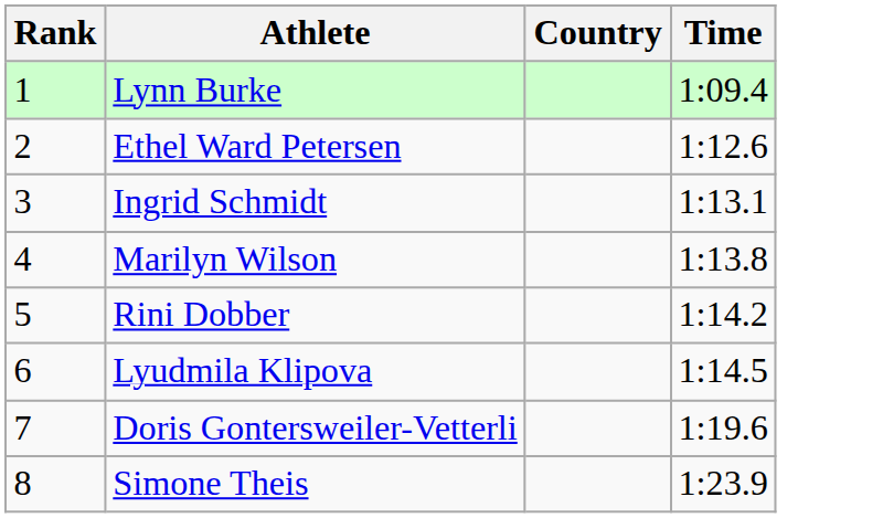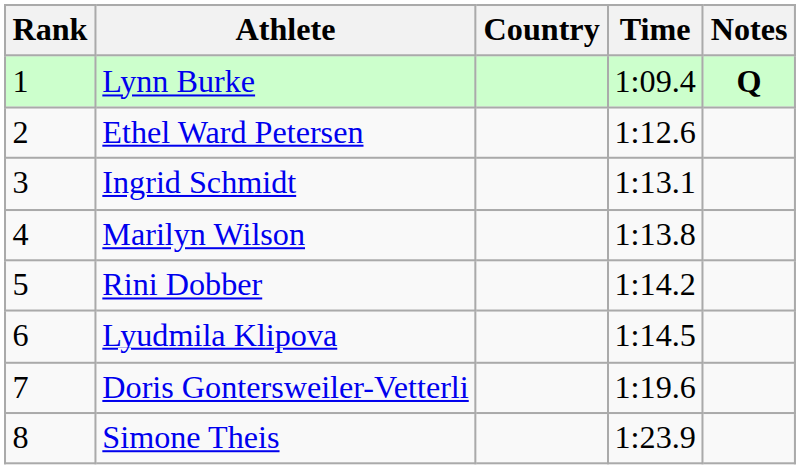+ column: Notes | Q
